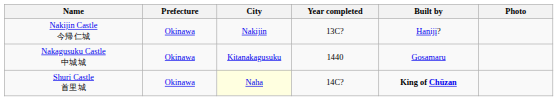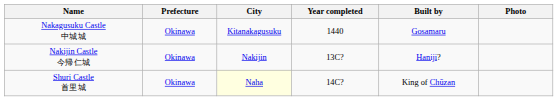rows swapped: Nakijin Castle 今帰仁城 <-> Nakagusuku Castle 中城城
Shuri Castle 首里城 | Built by: bold -> normal
